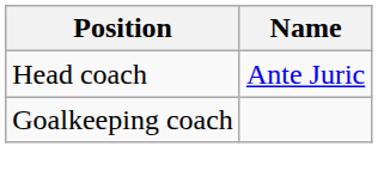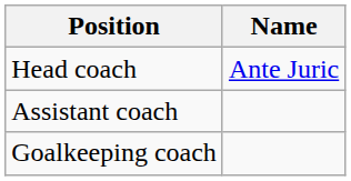+ row: Assistant coach
